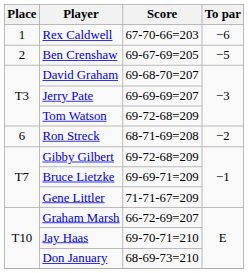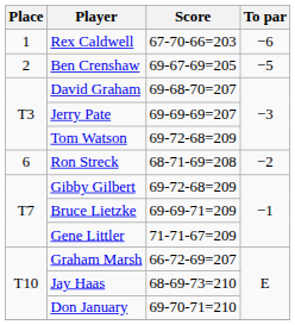Jay Haas | Score: 69-70-71=210 -> 68-69-73=210
Don January | Score: 68-69-73=210 -> 69-70-71=210
